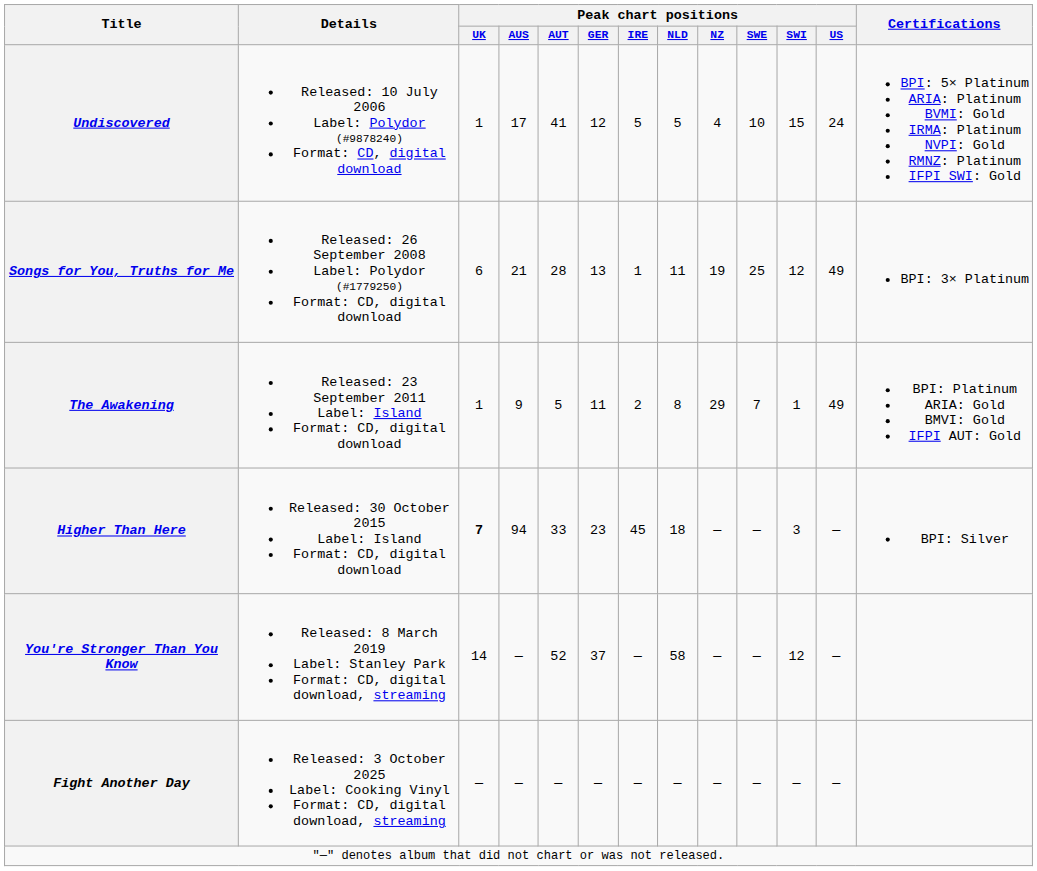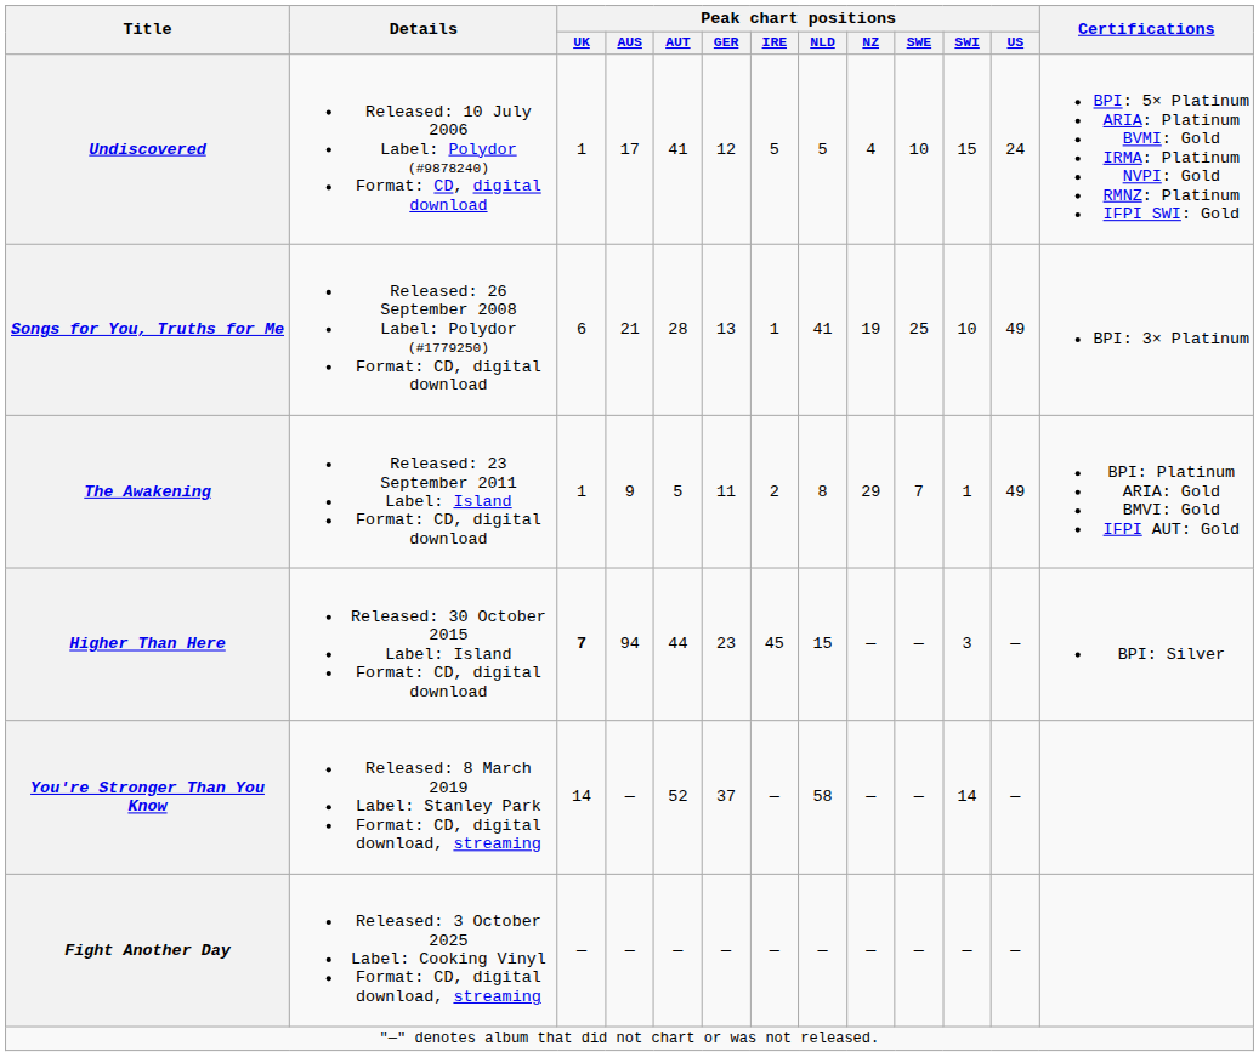Songs for You, Truths for Me | Peak chart positions / NLD: 11 -> 41
Songs for You, Truths for Me | Peak chart positions / SWI: 12 -> 10
Higher Than Here | Peak chart positions / AUT: 33 -> 44
Higher Than Here | Peak chart positions / NLD: 18 -> 15
You're Stronger Than You Know | Peak chart positions / SWI: 12 -> 14
